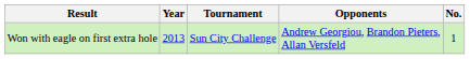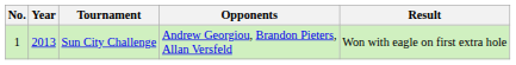columns swapped: No. <-> Result
